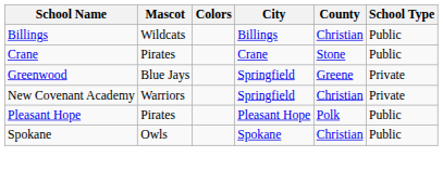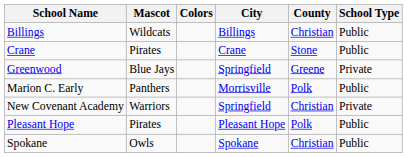+ row: Marion C. Early | Panthers | Morrisville | Polk | Public
